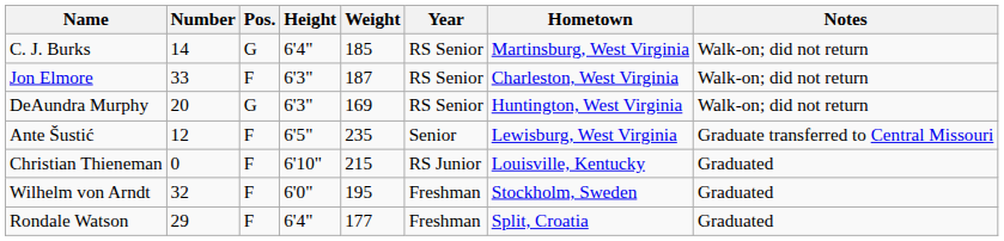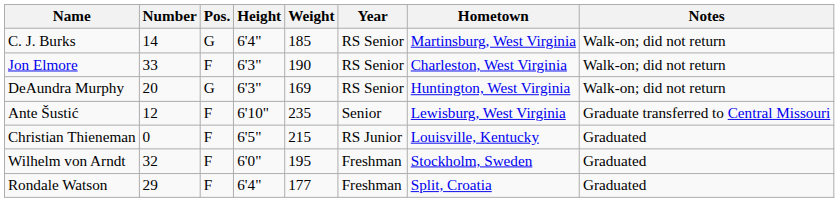Jon Elmore | Weight: 187 -> 190
Ante Šustić | Height: 6'5" -> 6'10"
Christian Thieneman | Height: 6'10" -> 6'5"
